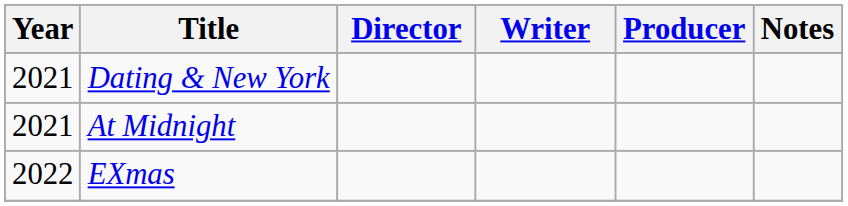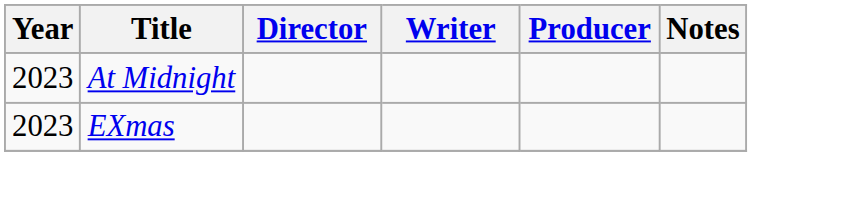- row: 2021 | Dating & New York
At Midnight | Year: 2021 -> 2023
EXmas | Year: 2022 -> 2023
